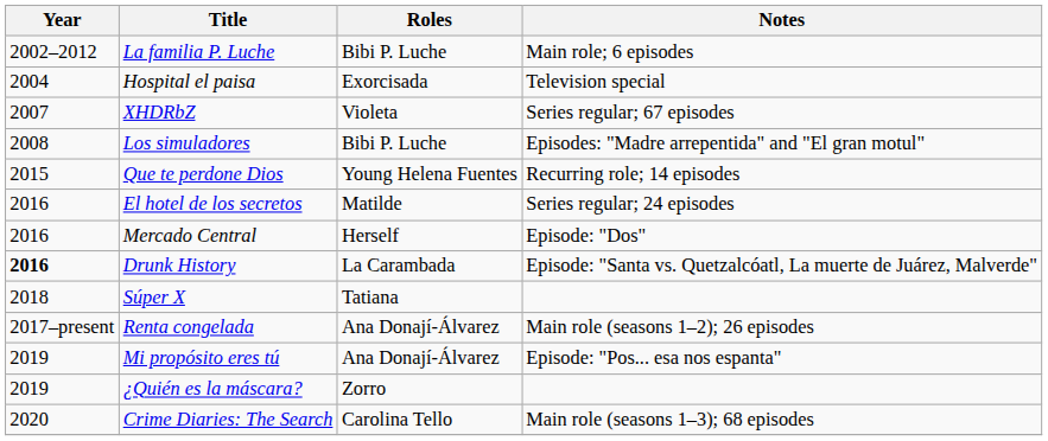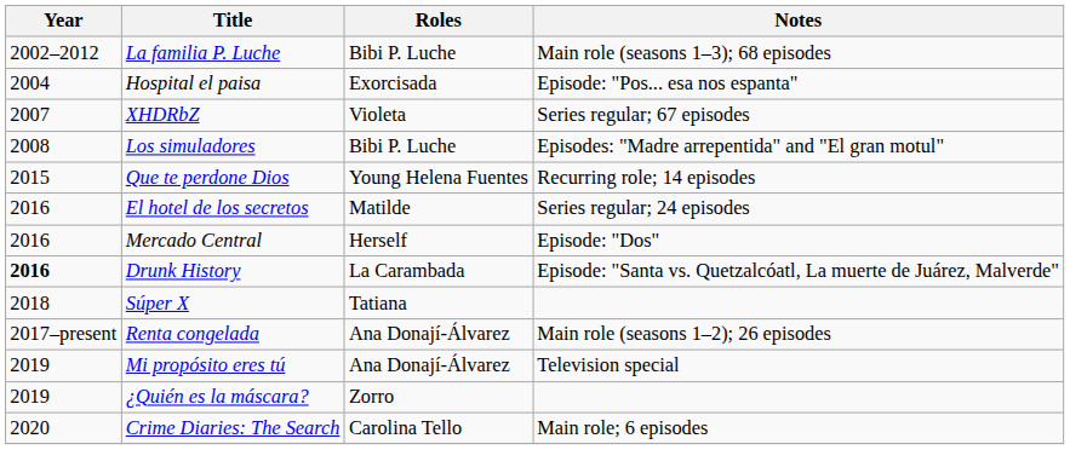La familia P. Luche | Notes: Main role; 6 episodes -> Main role (seasons 1–3); 68 episodes
Hospital el paisa | Notes: Television special -> Episode: "Pos... esa nos espanta"
Mi propósito eres tú | Notes: Episode: "Pos... esa nos espanta" -> Television special
Crime Diaries: The Search | Notes: Main role (seasons 1–3); 68 episodes -> Main role; 6 episodes
